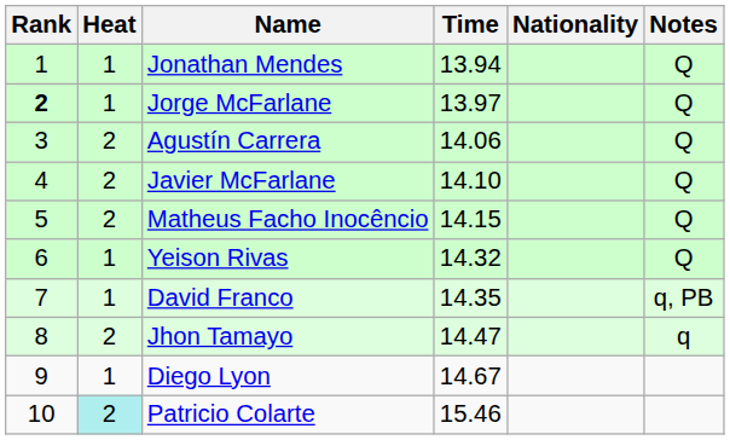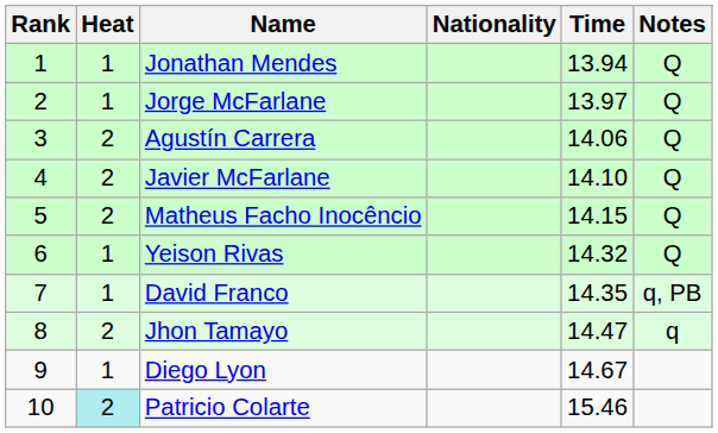columns swapped: Nationality <-> Time
Jorge McFarlane | Rank: bold -> normal
